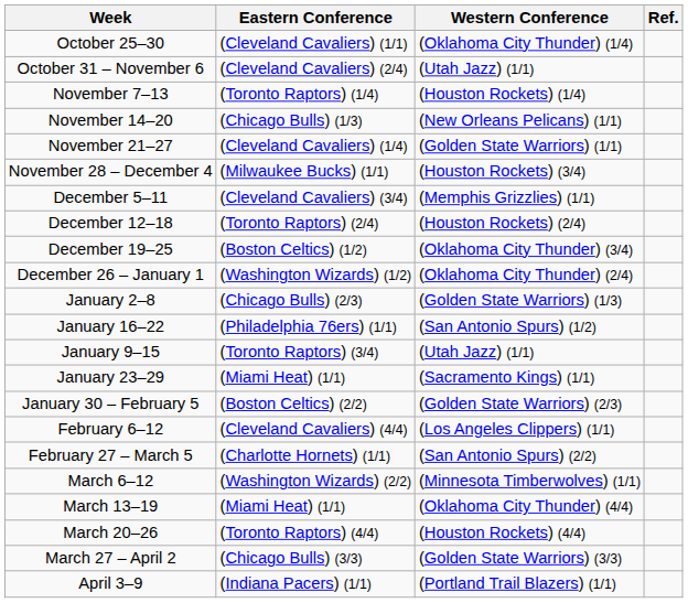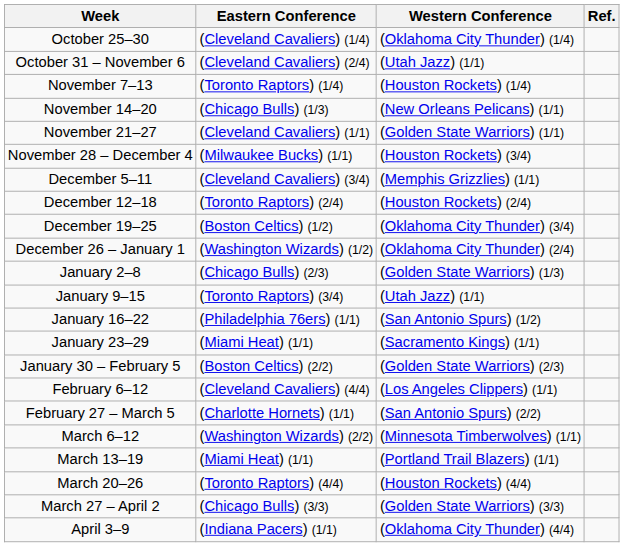October 25–30 | Eastern Conference: (Cleveland Cavaliers) (1/1) -> (Cleveland Cavaliers) (1/4)
November 21–27 | Eastern Conference: (Cleveland Cavaliers) (1/4) -> (Cleveland Cavaliers) (1/1)
rows swapped: January 9–15 <-> January 16–22
March 13–19 | Western Conference: (Oklahoma City Thunder) (4/4) -> (Portland Trail Blazers) (1/1)
April 3–9 | Western Conference: (Portland Trail Blazers) (1/1) -> (Oklahoma City Thunder) (4/4)
